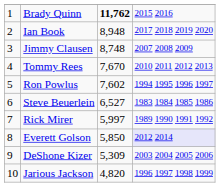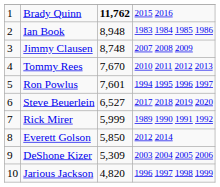Ian Book | column 4: 2017 2018 2019 2020 -> 1983 1984 1985 1986
Ron Powlus | column 3: 7,602 -> 7,601
Steve Beuerlein | column 4: 1983 1984 1985 1986 -> 2017 2018 2019 2020
Rick Mirer | column 3: 5,997 -> 5,999
Everett Golson | column 4: lavender background -> no background
